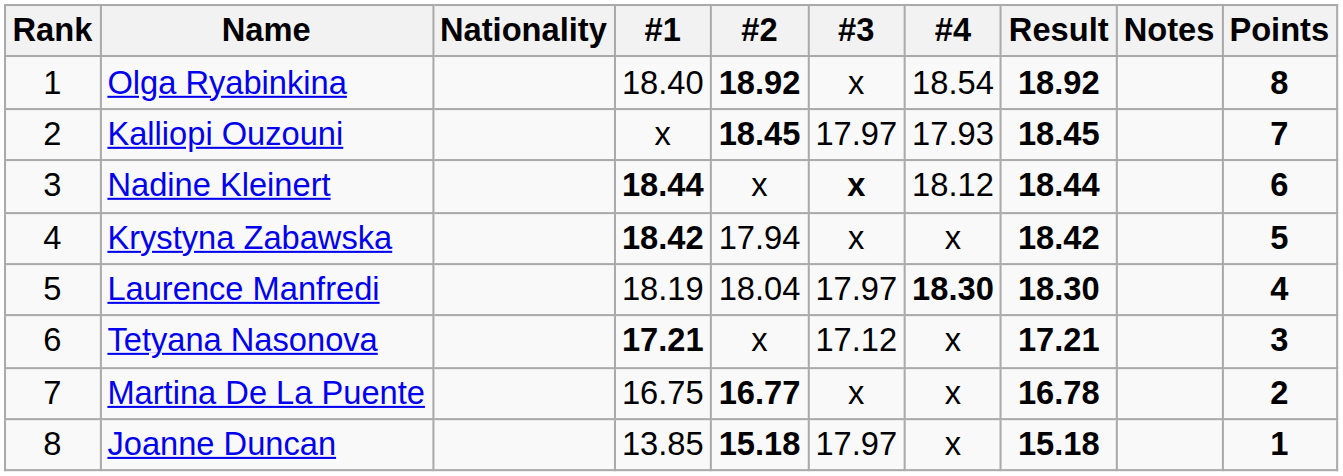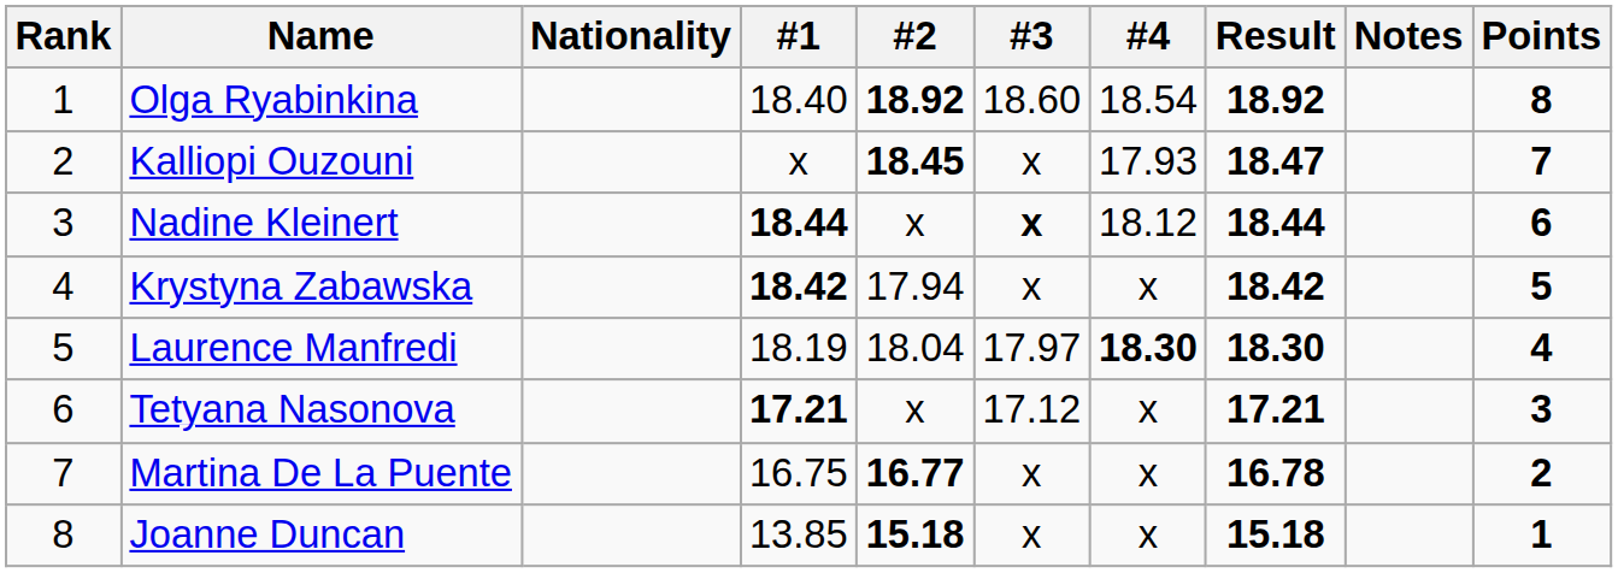Olga Ryabinkina | #3: x -> 18.60
Kalliopi Ouzouni | #3: 17.97 -> x
Kalliopi Ouzouni | Result: 18.45 -> 18.47
Joanne Duncan | #3: 17.97 -> x
